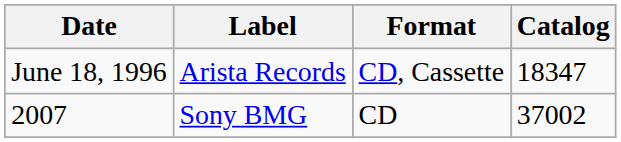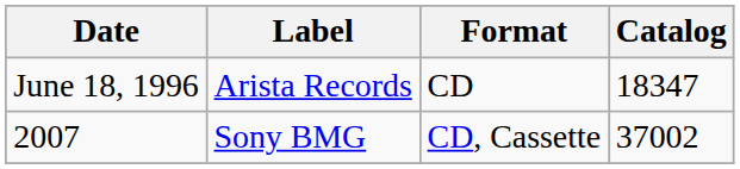June 18, 1996 | Format: CD, Cassette -> CD
2007 | Format: CD -> CD, Cassette
